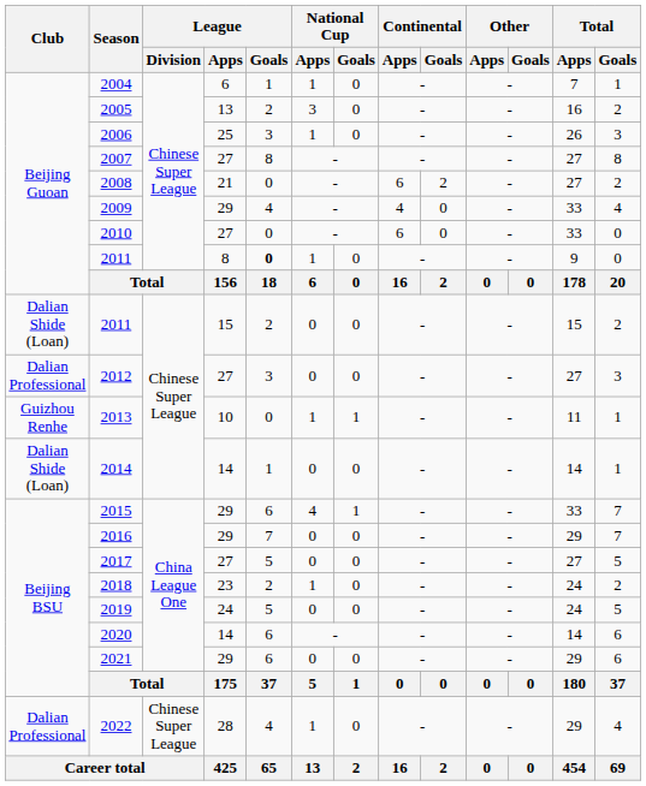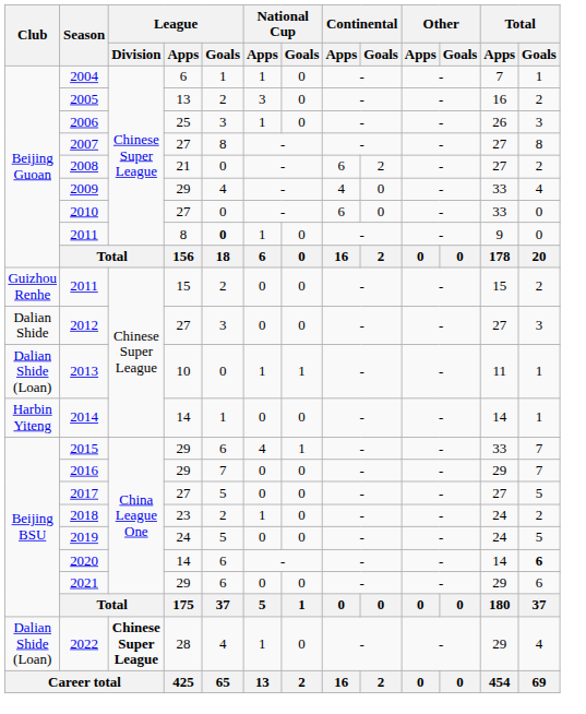2011 / 15 | Club: Dalian Shide (Loan) -> Guizhou Renhe
2012 | Club: Dalian Professional -> Dalian Shide
2013 | Club: Guizhou Renhe -> Dalian Shide (Loan)
2014 | Club: Dalian Shide (Loan) -> Harbin Yiteng
2020 | Total / Goals: normal -> bold
2022 | Club: Dalian Professional -> Dalian Shide (Loan)
2022 | League / Division: normal -> bold
